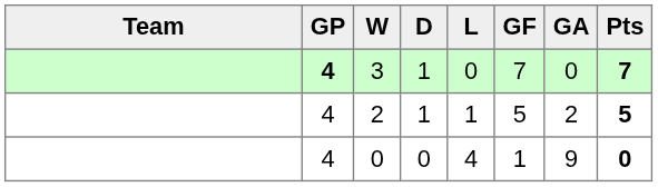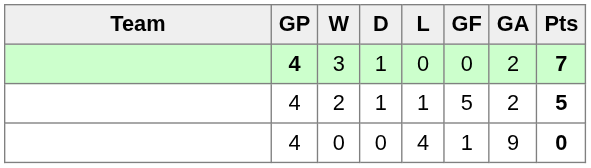3 | GF: 7 -> 0
3 | GA: 0 -> 2
